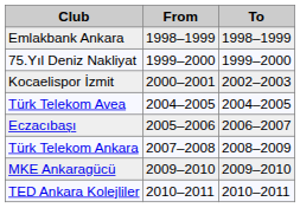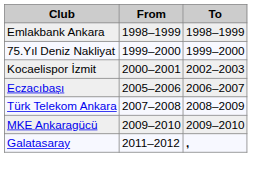- row: Türk Telekom Avea | 2004–2005 | 2004–2005
- row: TED Ankara Kolejliler | 2010–2011 | 2010–2011
+ row: Galatasaray | 2011–2012 | ,
